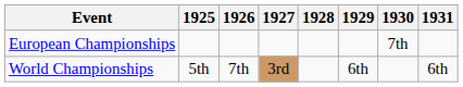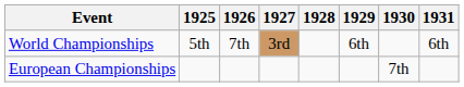rows swapped: World Championships <-> European Championships
